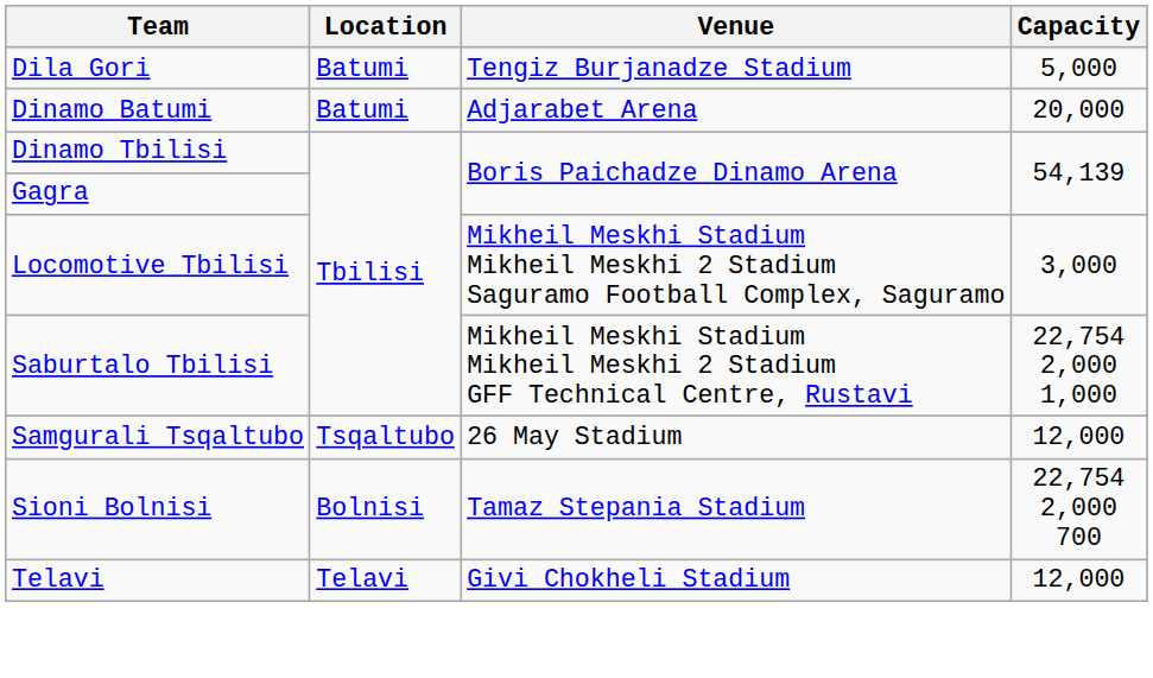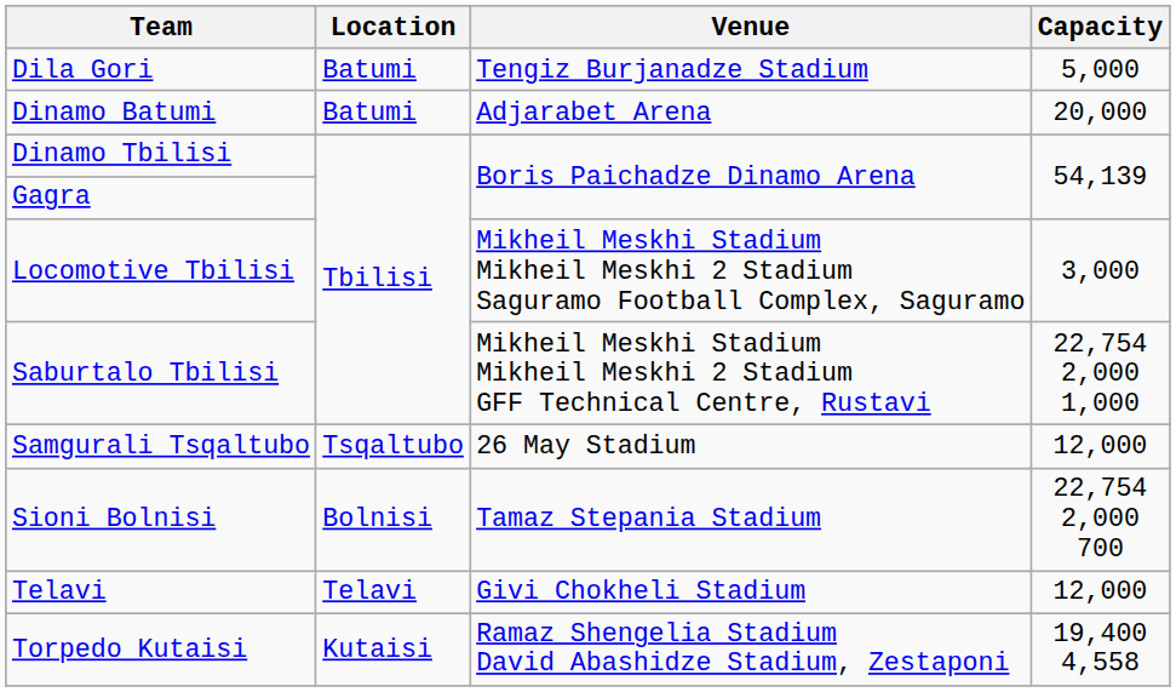+ row: Torpedo Kutaisi | Kutaisi | Ramaz Shengelia Stadium David Abashidze Stadium, Zestaponi | 19,400 4,558
